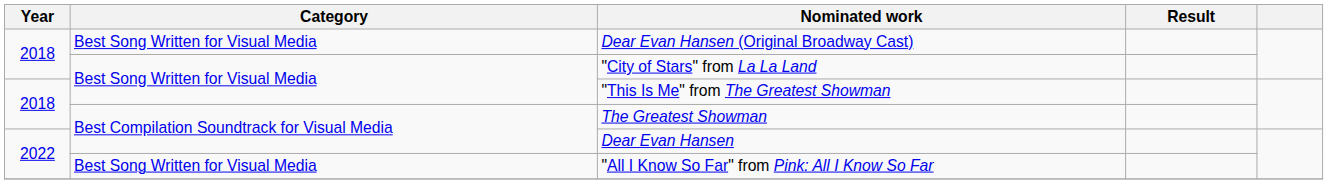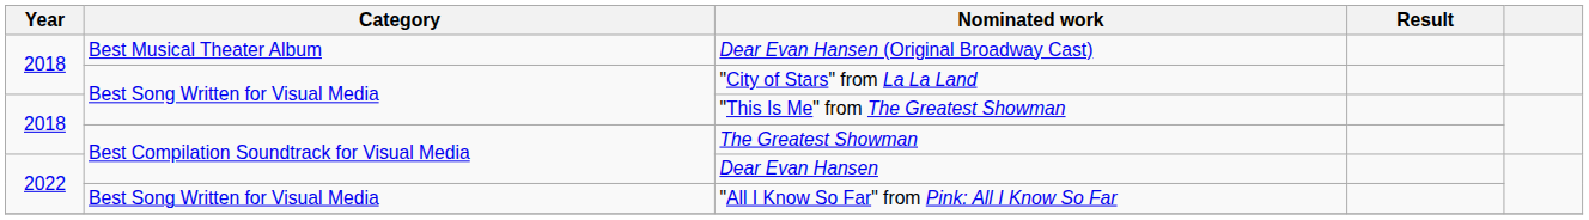Dear Evan Hansen (Original Broadway Cast) | Category: Best Song Written for Visual Media -> Best Musical Theater Album
